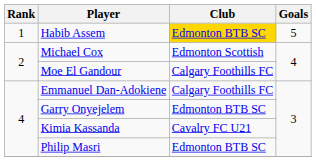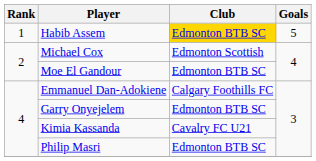Moe El Gandour | Club: Calgary Foothills FC -> Edmonton BTB SC
